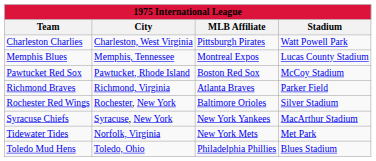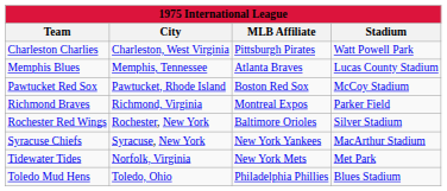Memphis Blues | MLB Affiliate: Montreal Expos -> Atlanta Braves
Richmond Braves | MLB Affiliate: Atlanta Braves -> Montreal Expos
